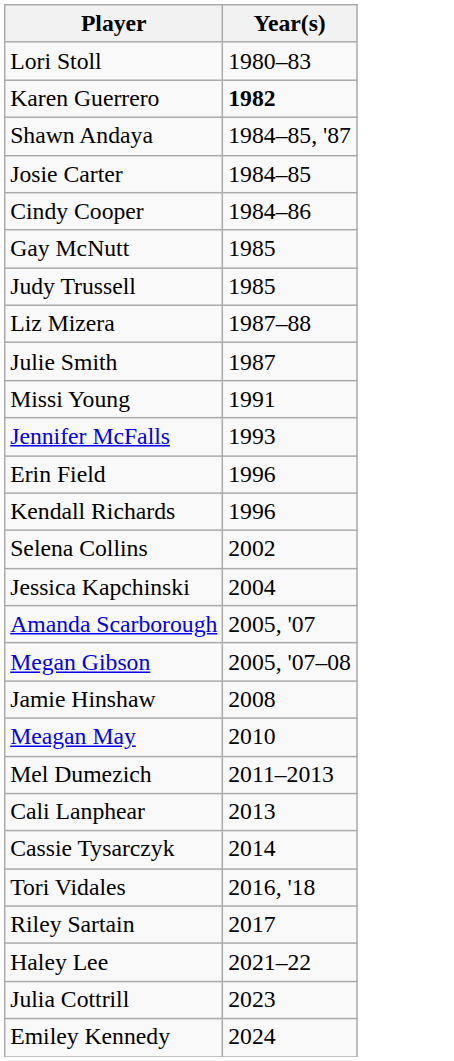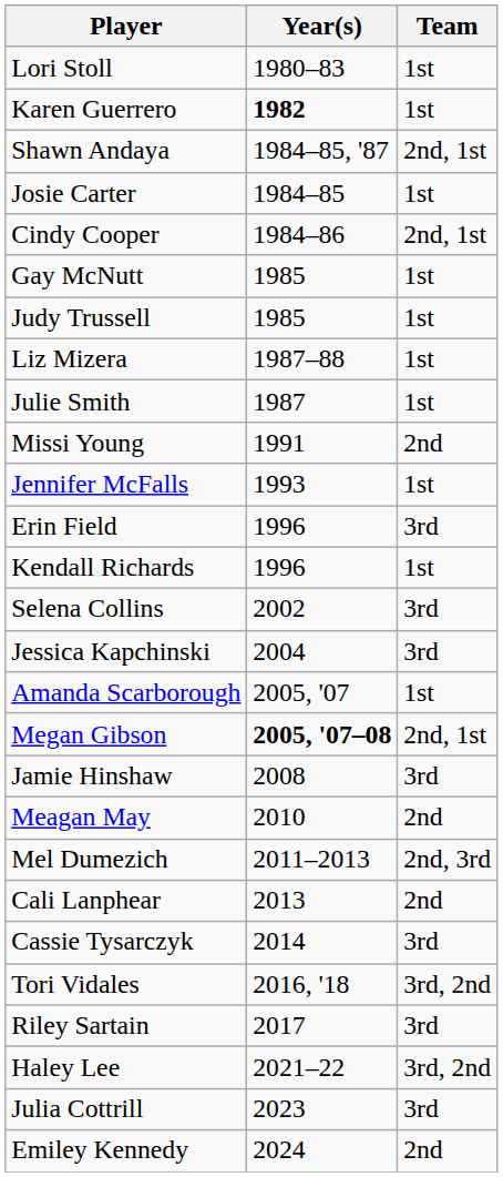+ column: Team | 1st | 1st | 2nd, 1st | 1st | 2nd, 1st | 1st | 1st | 1st | 1st | 2nd | 1st | 3rd | 1st | 3rd | 3rd | 1st | 2nd, 1st | 3rd | 2nd | 2nd, 3rd | 2nd | 3rd | 3rd, 2nd | 3rd | 3rd, 2nd | 3rd | 2nd
Megan Gibson | Year(s): normal -> bold
